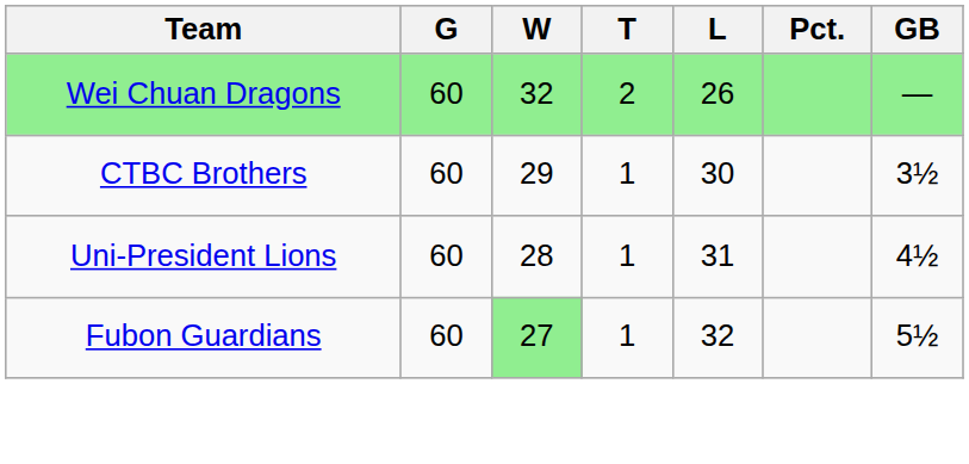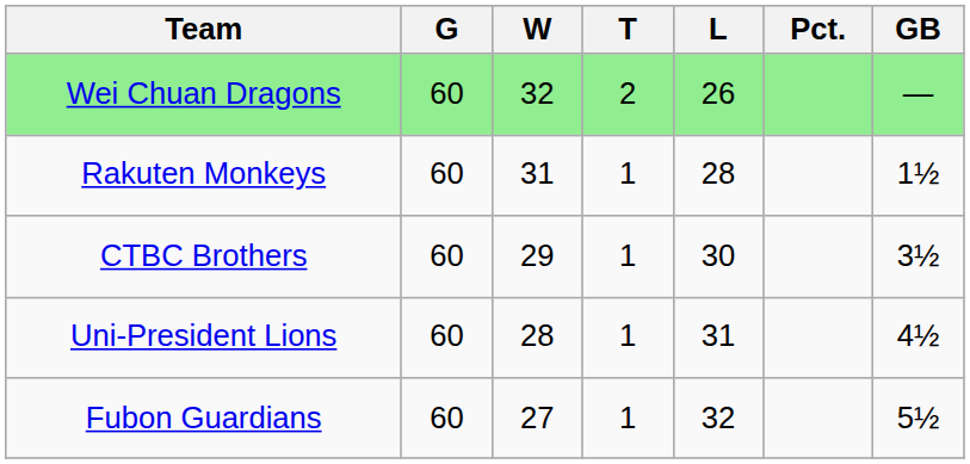+ row: Rakuten Monkeys | 60 | 31 | 1 | 28 | 1½
Fubon Guardians | W: lightgreen background -> no background
